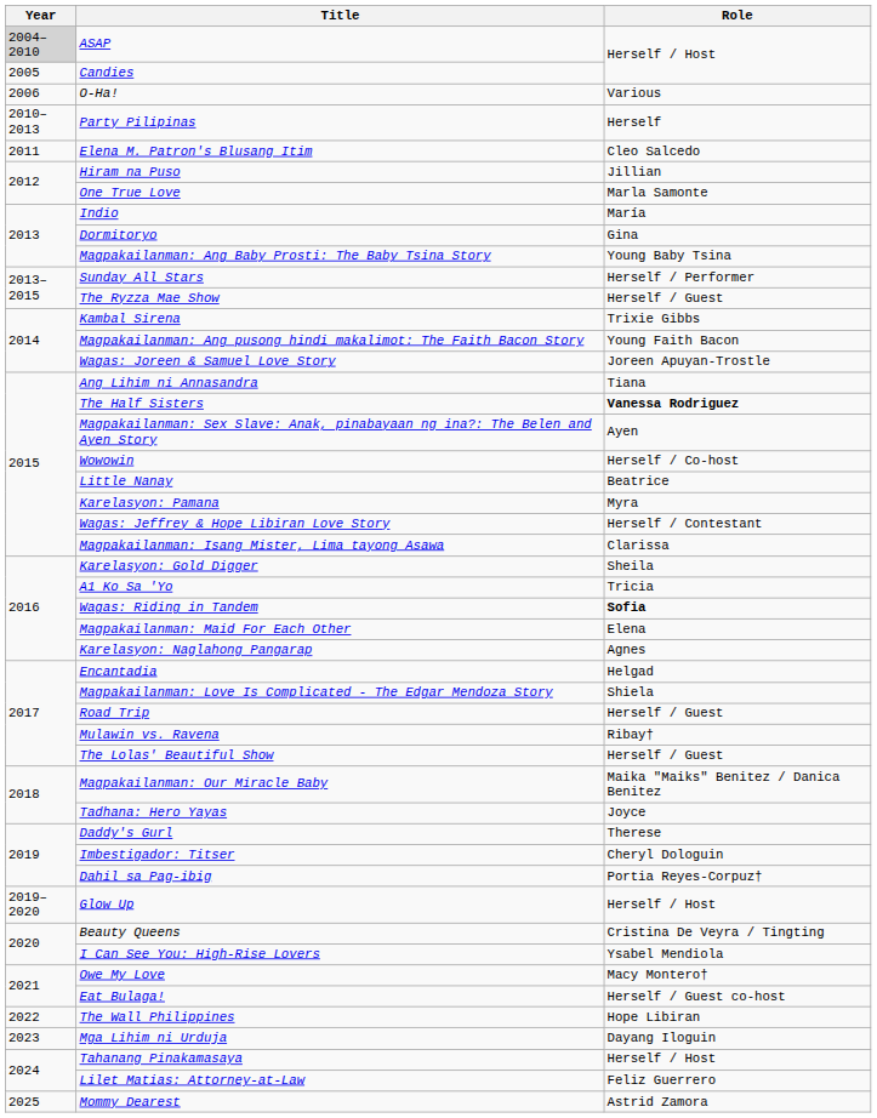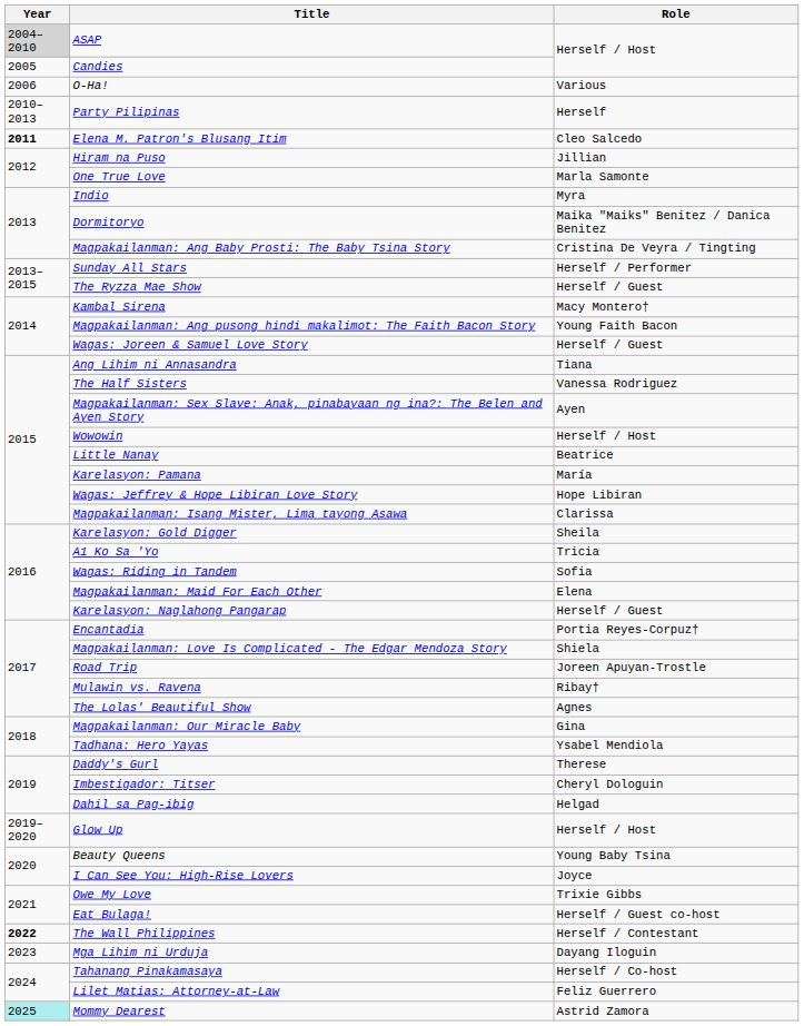Elena M. Patron's Blusang Itim | Year: normal -> bold
Indio | Role: María -> Myra
Dormitoryo | Role: Gina -> Maika "Maiks" Benitez / Danica Benitez
Magpakailanman: Ang Baby Prosti: The Baby Tsina Story | Role: Young Baby Tsina -> Cristina De Veyra / Tingting
Kambal Sirena | Role: Trixie Gibbs -> Macy Montero†
Wagas: Joreen & Samuel Love Story | Role: Joreen Apuyan-Trostle -> Herself / Guest
The Half Sisters | Role: bold -> normal
Wowowin | Role: Herself / Co-host -> Herself / Host
Karelasyon: Pamana | Role: Myra -> María
Wagas: Jeffrey & Hope Libiran Love Story | Role: Herself / Contestant -> Hope Libiran
Wagas: Riding in Tandem | Role: bold -> normal
Karelasyon: Naglahong Pangarap | Role: Agnes -> Herself / Guest
Encantadia | Role: Helgad -> Portia Reyes-Corpuz†
Road Trip | Role: Herself / Guest -> Joreen Apuyan-Trostle
The Lolas' Beautiful Show | Role: Herself / Guest -> Agnes
Magpakailanman: Our Miracle Baby | Role: Maika "Maiks" Benitez / Danica Benitez -> Gina
Tadhana: Hero Yayas | Role: Joyce -> Ysabel Mendiola
Dahil sa Pag-ibig | Role: Portia Reyes-Corpuz† -> Helgad
Beauty Queens | Role: Cristina De Veyra / Tingting -> Young Baby Tsina
I Can See You: High-Rise Lovers | Role: Ysabel Mendiola -> Joyce
Owe My Love | Role: Macy Montero† -> Trixie Gibbs
The Wall Philippines | Year: normal -> bold
The Wall Philippines | Role: Hope Libiran -> Herself / Contestant
Tahanang Pinakamasaya | Role: Herself / Host -> Herself / Co-host
Mommy Dearest | Year: no background -> paleturquoise background
